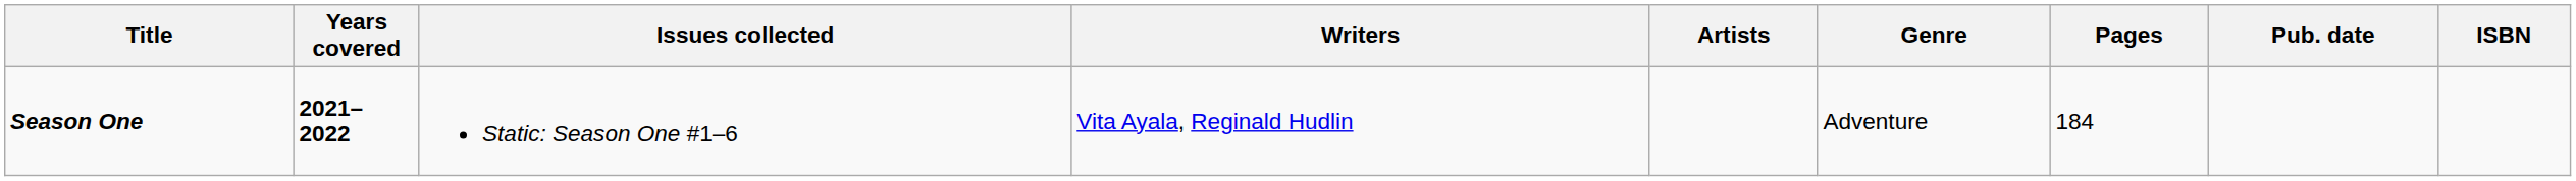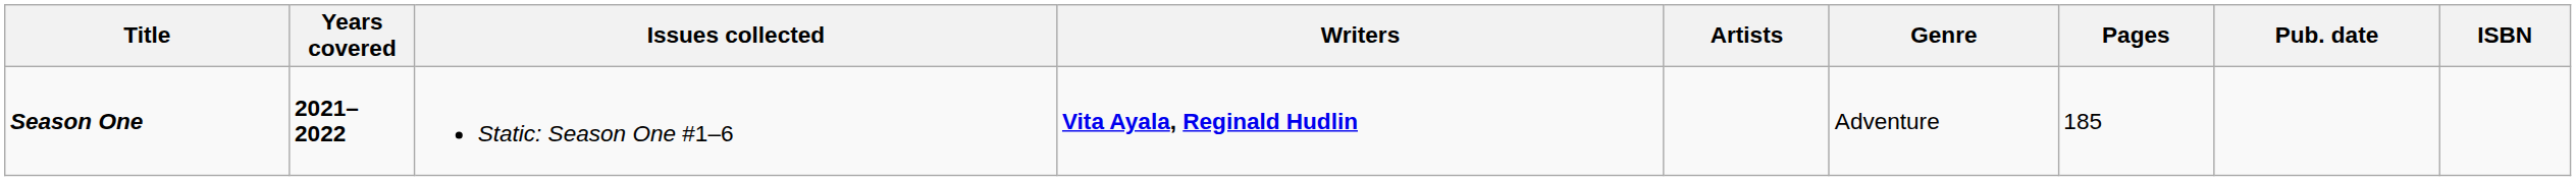Season One | Writers: normal -> bold
Season One | Pages: 184 -> 185
